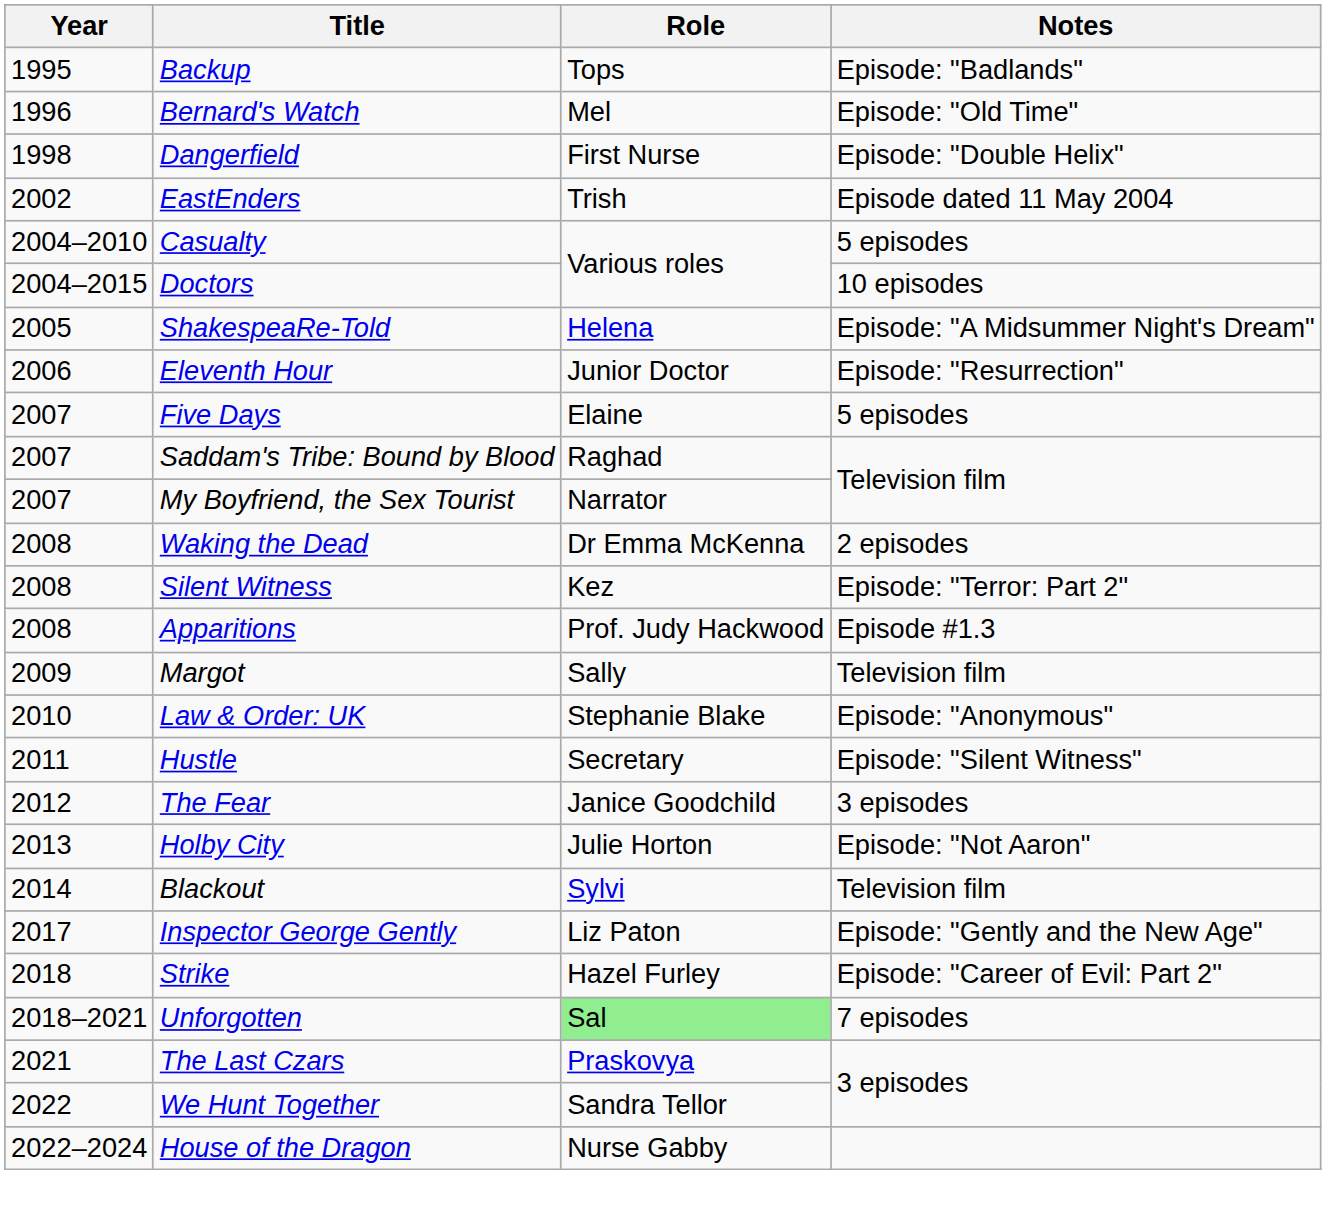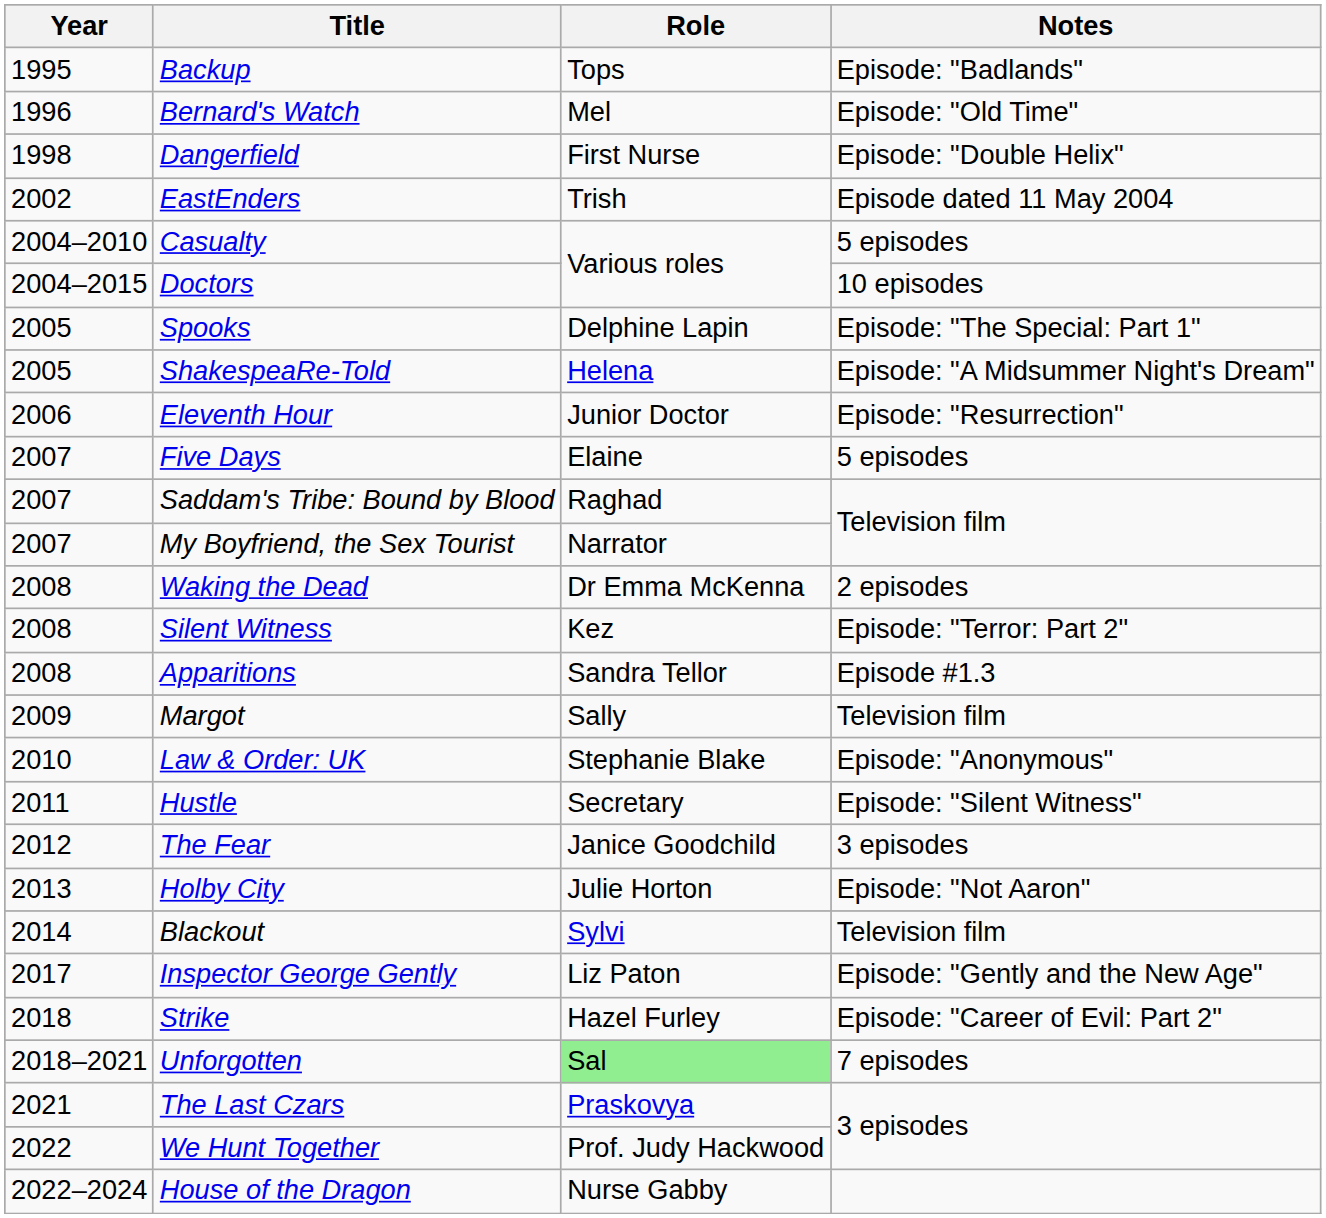+ row: 2005 | Spooks | Delphine Lapin | Episode: "The Special: Part 1"
Apparitions | Role: Prof. Judy Hackwood -> Sandra Tellor
We Hunt Together | Role: Sandra Tellor -> Prof. Judy Hackwood
